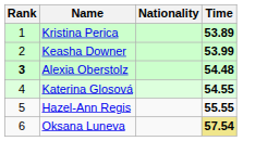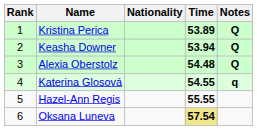+ column: Notes | Q | Q | Q | q
Keasha Downer | Time: 53.99 -> 53.94
Alexia Oberstolz | Rank: bold -> normal
